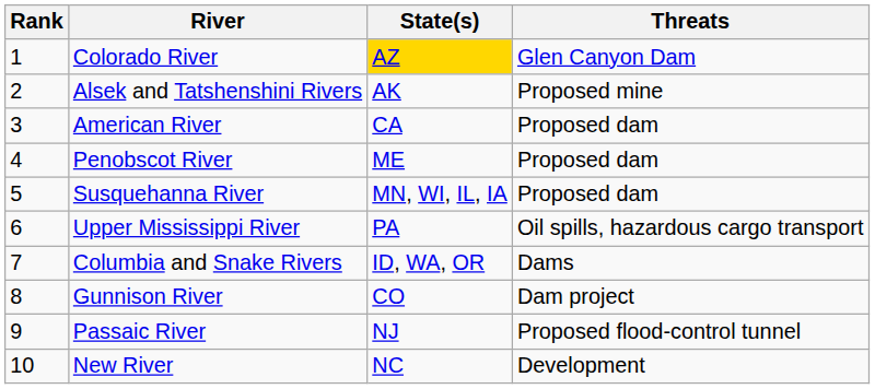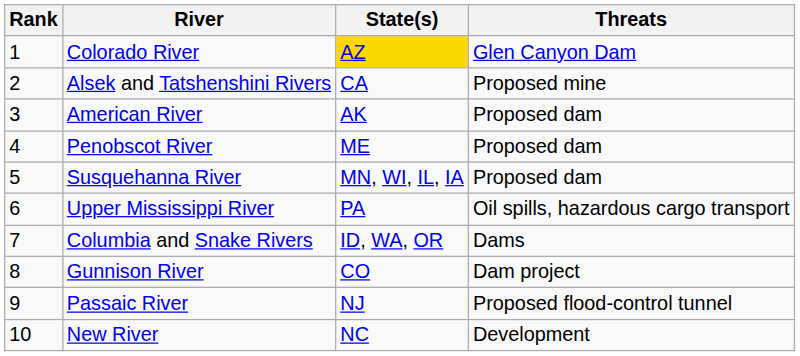Alsek and Tatshenshini Rivers | State(s): AK -> CA
American River | State(s): CA -> AK
